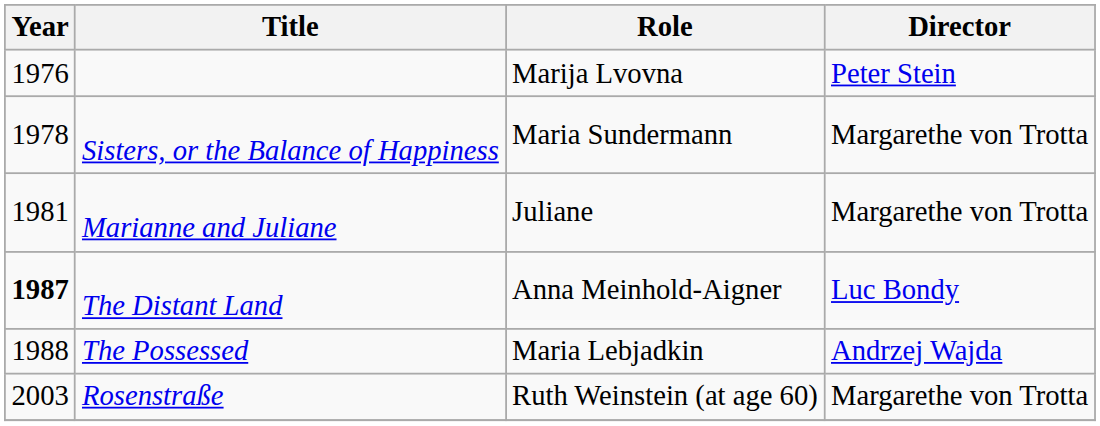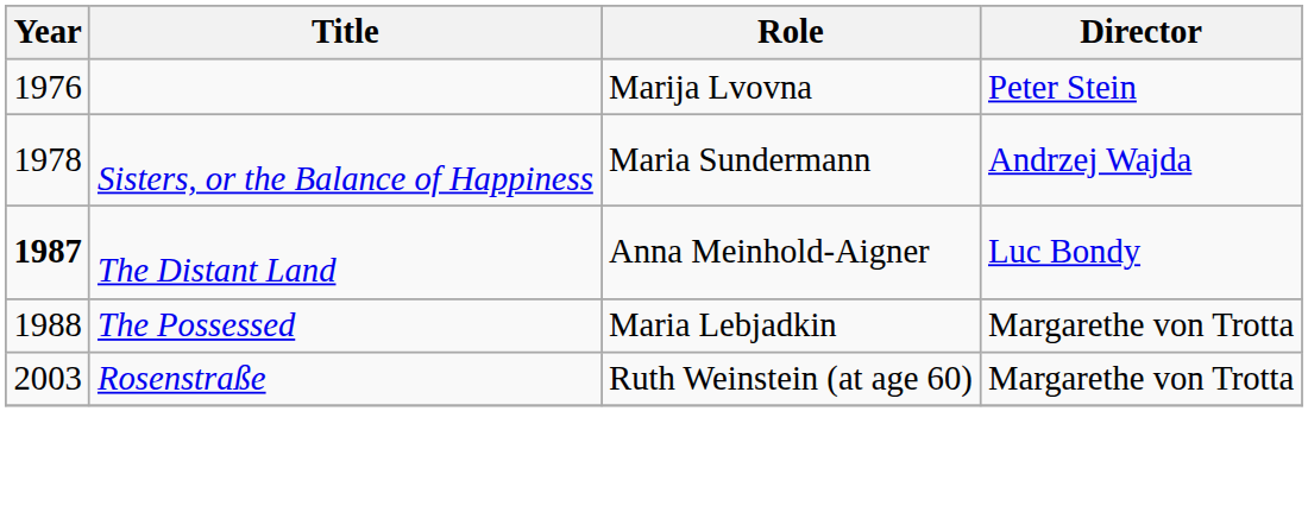Sisters, or the Balance of Happiness | Director: Margarethe von Trotta -> Andrzej Wajda
- row: 1981 | Marianne and Juliane | Juliane | Margarethe von Trotta
The Possessed | Director: Andrzej Wajda -> Margarethe von Trotta
